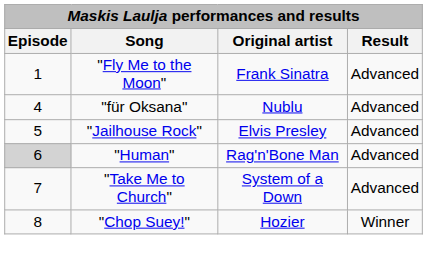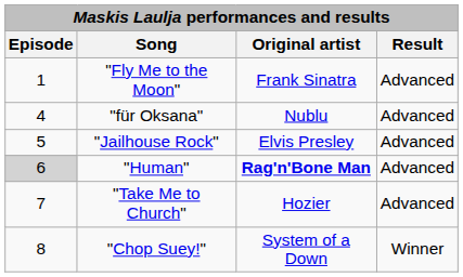"Human" | Original artist: normal -> bold
"Take Me to Church" | Original artist: System of a Down -> Hozier
"Chop Suey!" | Original artist: Hozier -> System of a Down
